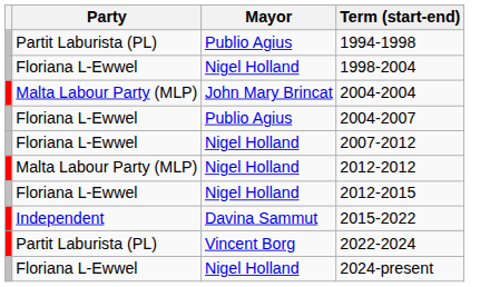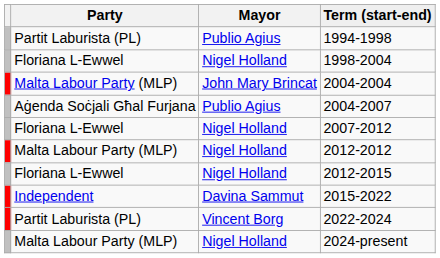2004-2007 | Party: Floriana L-Ewwel -> Aġenda Soċjali Għal Furjana
2024-present | Party: Floriana L-Ewwel -> Malta Labour Party (MLP)
